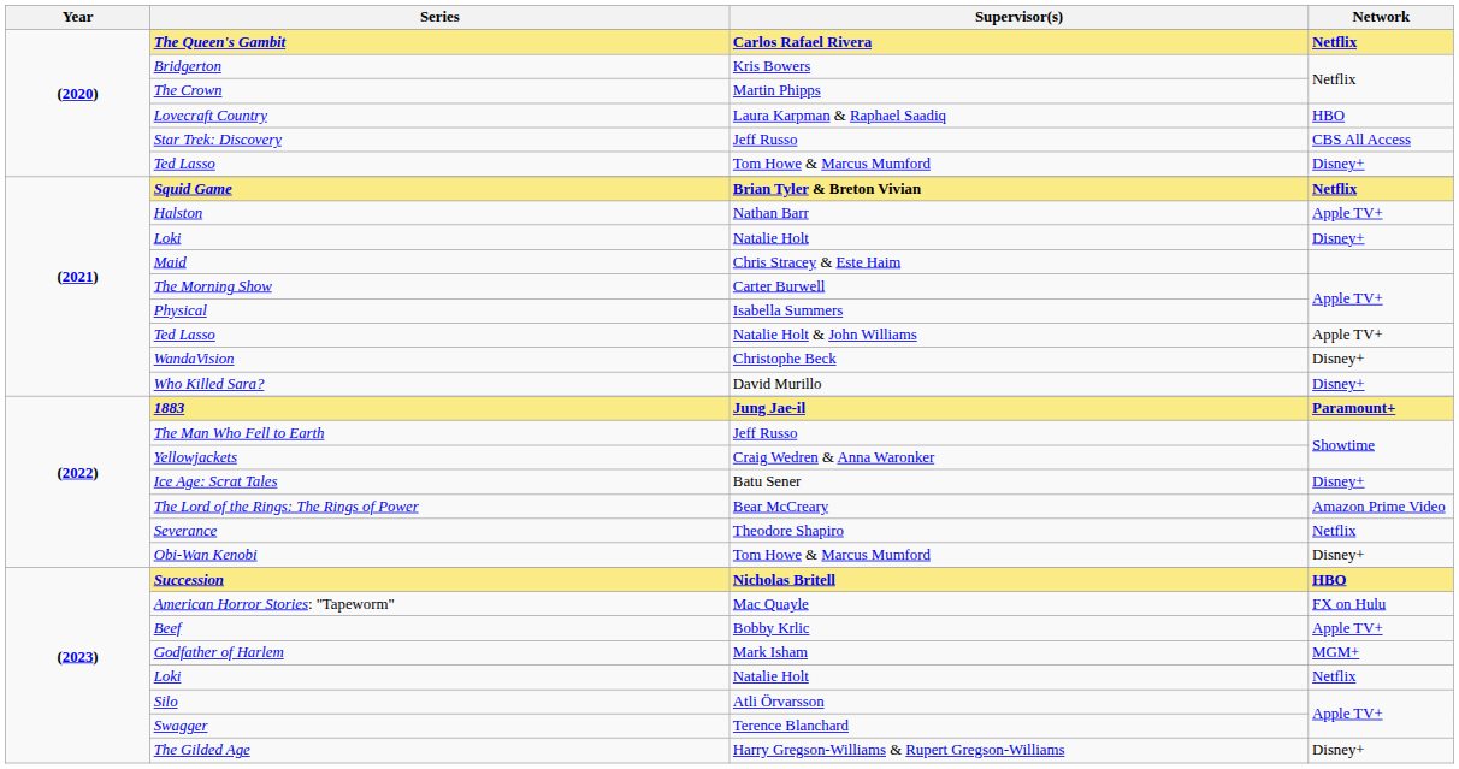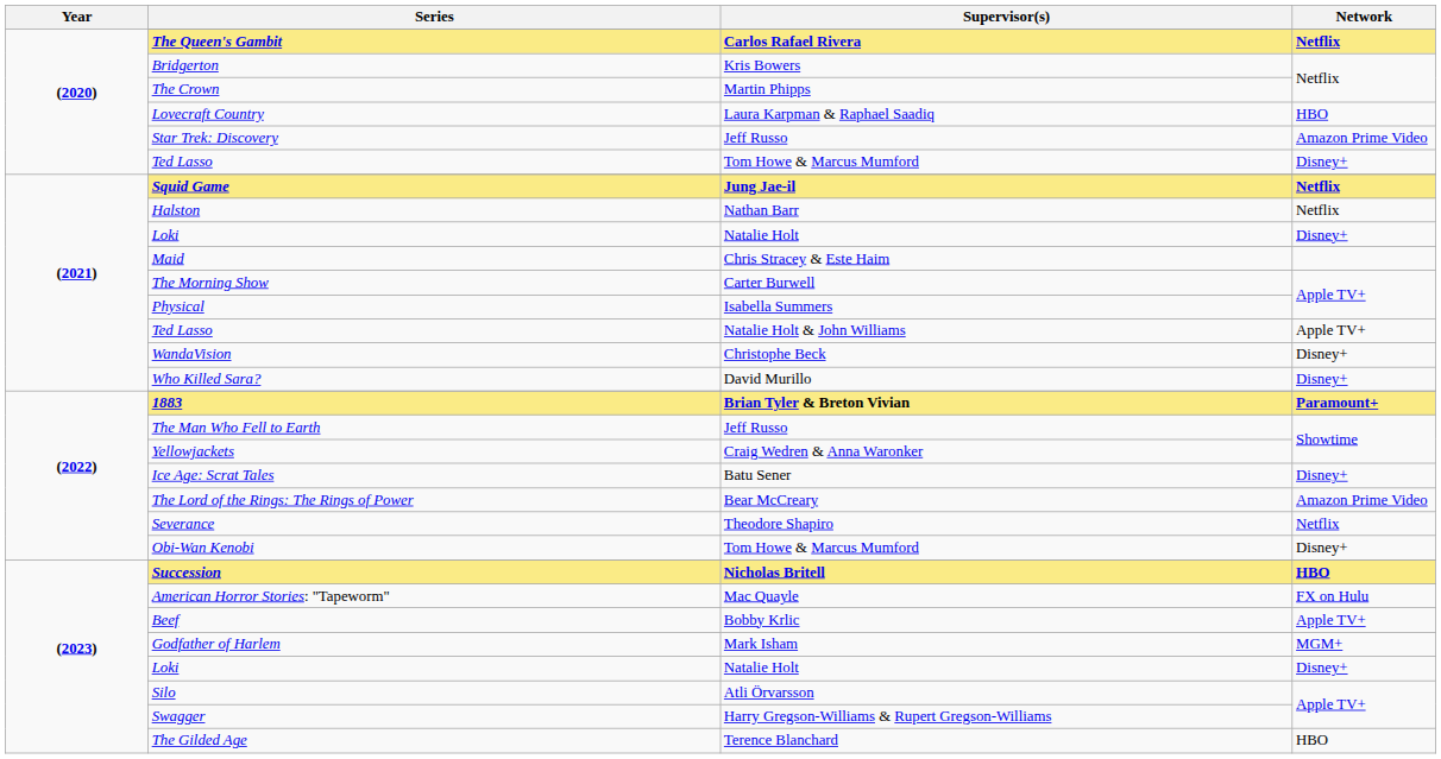Star Trek: Discovery | Network: CBS All Access -> Amazon Prime Video
Squid Game | Supervisor(s): Brian Tyler & Breton Vivian -> Jung Jae-il
Halston | Network: Apple TV+ -> Netflix
1883 | Supervisor(s): Jung Jae-il -> Brian Tyler & Breton Vivian
(2023) / Loki | Network: Netflix -> Disney+
Swagger | Supervisor(s): Terence Blanchard -> Harry Gregson-Williams & Rupert Gregson-Williams
The Gilded Age | Supervisor(s): Harry Gregson-Williams & Rupert Gregson-Williams -> Terence Blanchard
The Gilded Age | Network: Disney+ -> HBO
